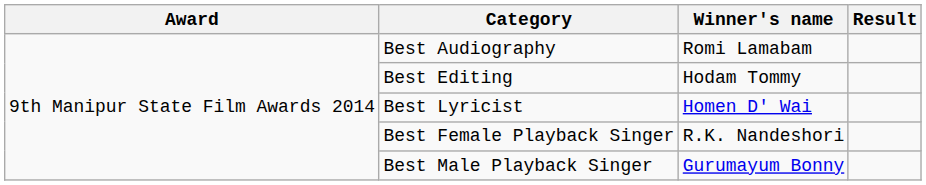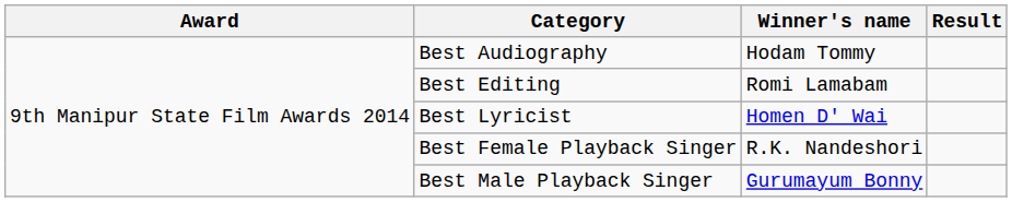Best Audiography | Winner's name: Romi Lamabam -> Hodam Tommy
Best Editing | Winner's name: Hodam Tommy -> Romi Lamabam
